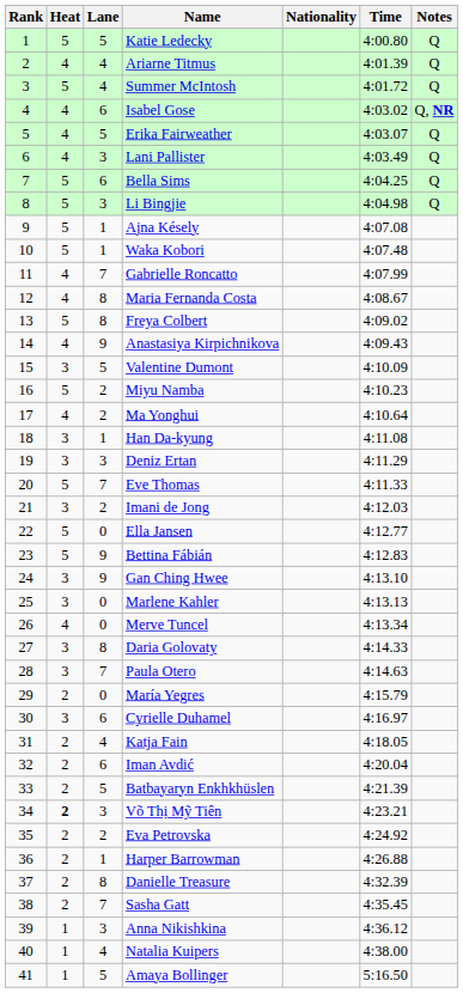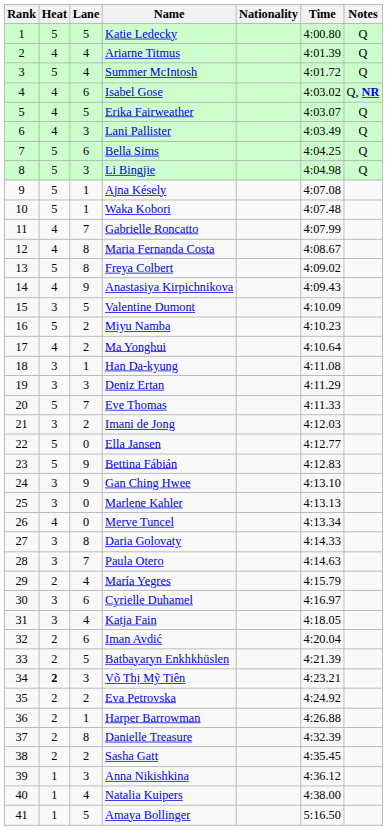María Yegres | Lane: 0 -> 4
Katja Fain | Heat: 2 -> 3
Sasha Gatt | Lane: 7 -> 2
